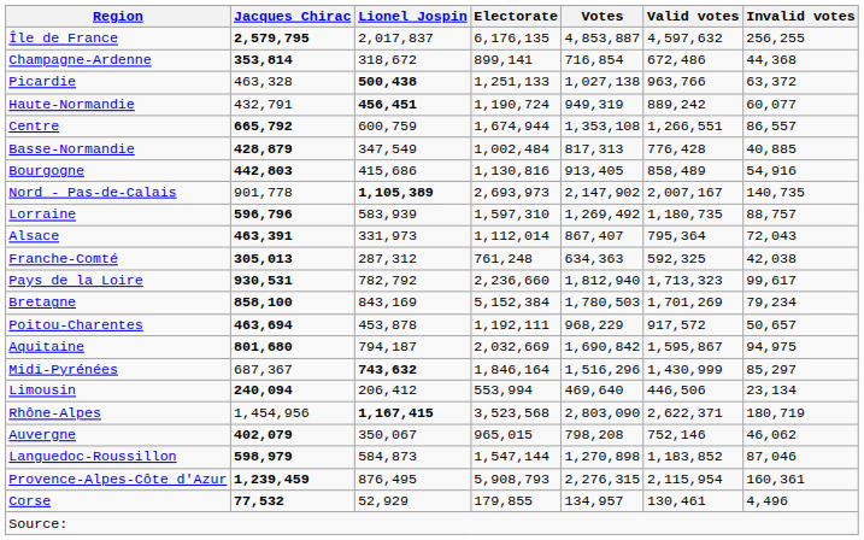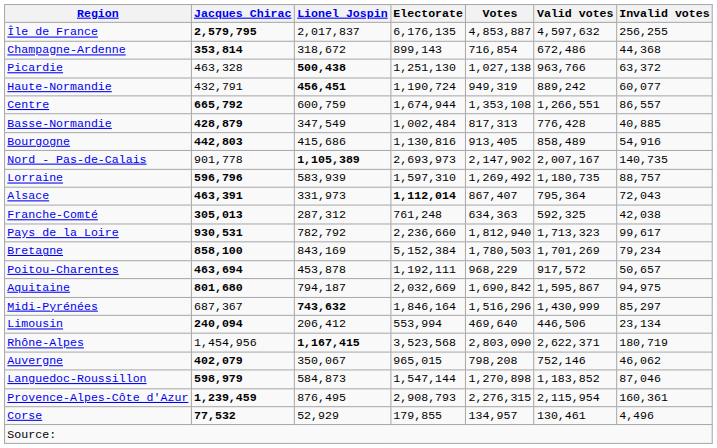Champagne-Ardenne | Electorate: 899,141 -> 899,143
Picardie | Electorate: 1,251,133 -> 1,251,130
Alsace | Electorate: normal -> bold
Provence-Alpes-Côte d'Azur | Electorate: 5,908,793 -> 2,908,793
